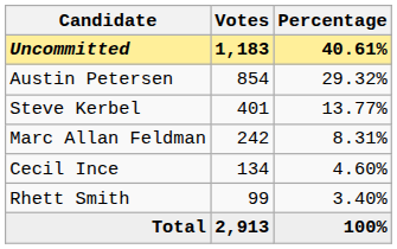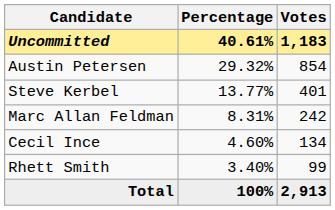columns swapped: Votes <-> Percentage
